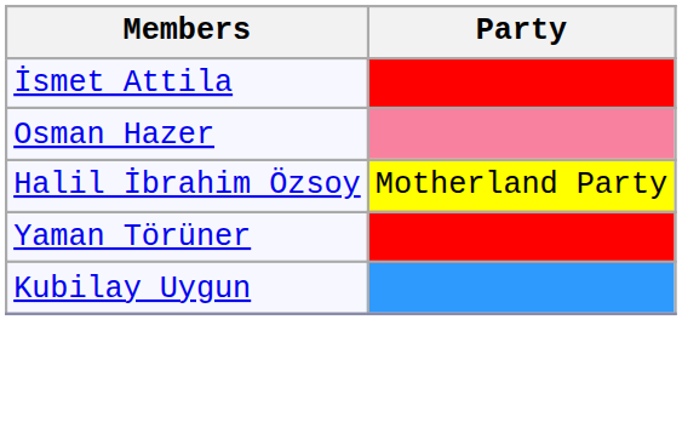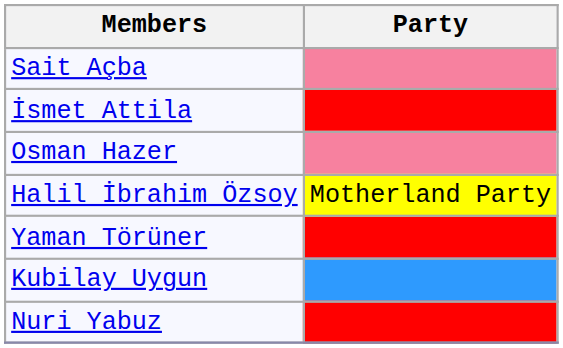+ row: Sait Açba
+ row: Nuri Yabuz
